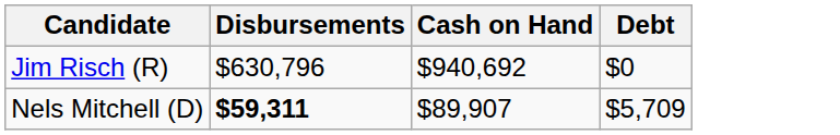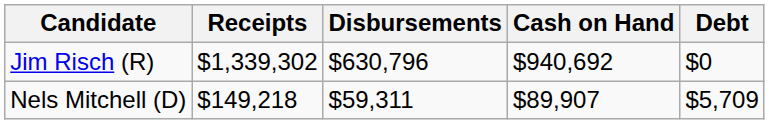+ column: Receipts | $1,339,302 | $149,218
Nels Mitchell (D) | Disbursements: bold -> normal
